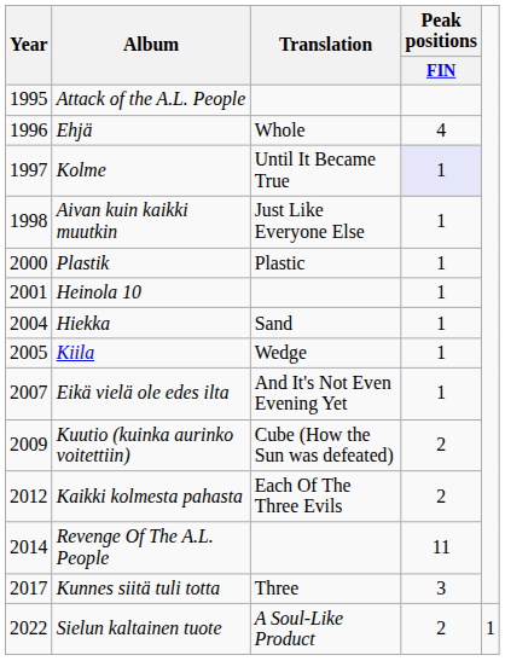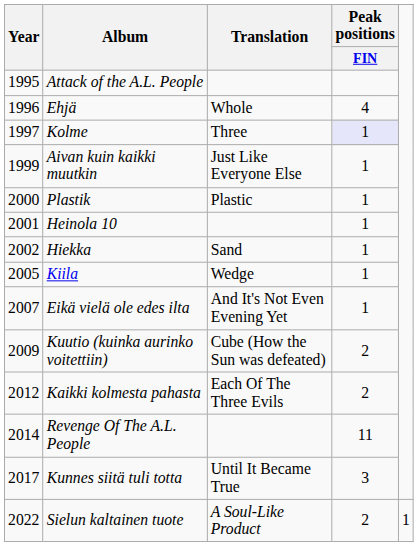Kolme | Translation: Until It Became True -> Three
Aivan kuin kaikki muutkin | Year: 1998 -> 1999
Hiekka | Year: 2004 -> 2002
Kunnes siitä tuli totta | Translation: Three -> Until It Became True
